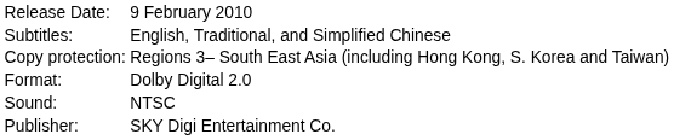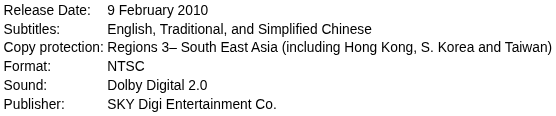Format: | column 2: Dolby Digital 2.0 -> NTSC
Sound: | column 2: NTSC -> Dolby Digital 2.0
